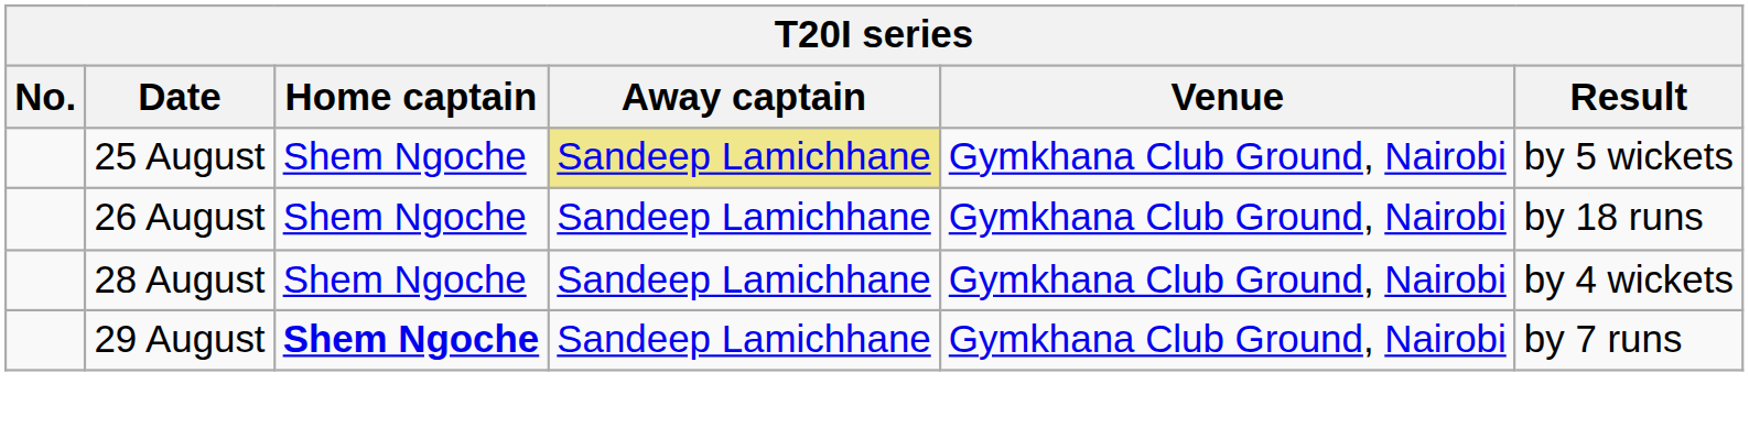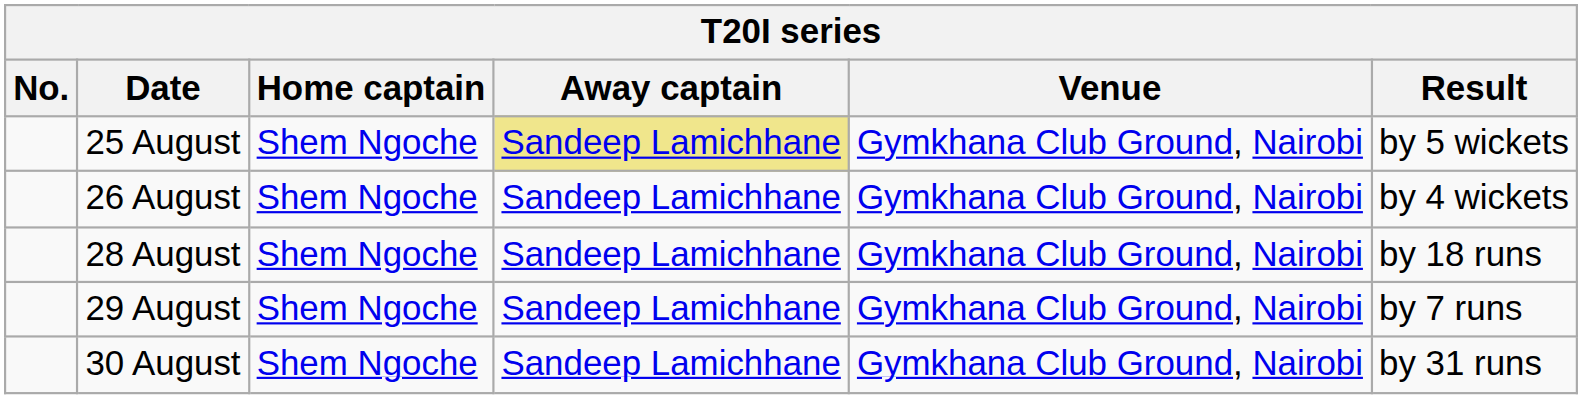26 August | Result: by 18 runs -> by 4 wickets
28 August | Result: by 4 wickets -> by 18 runs
29 August | Home captain: bold -> normal
+ row: 30 August | Shem Ngoche | Sandeep Lamichhane | Gymkhana Club Ground, Nairobi | by 31 runs
